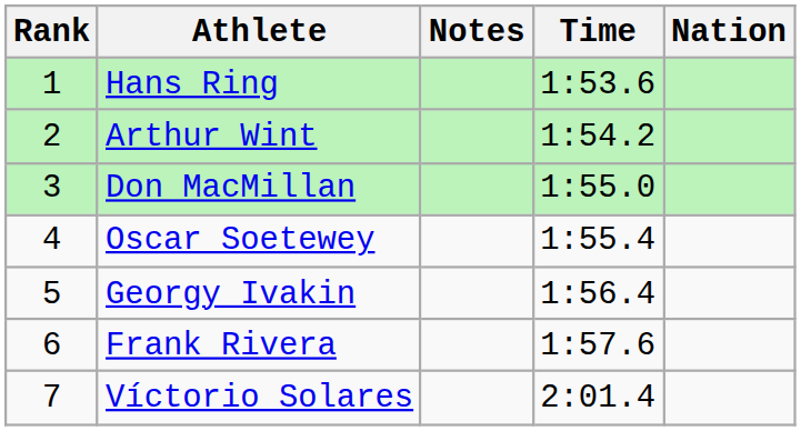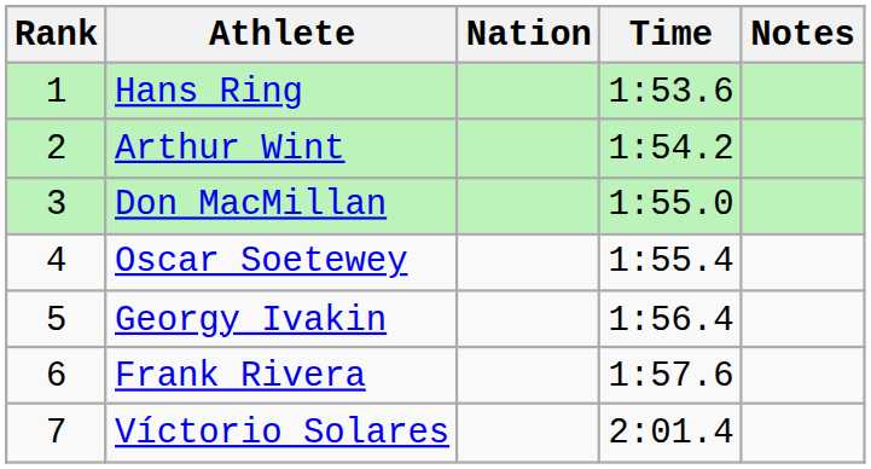columns swapped: Nation <-> Notes
